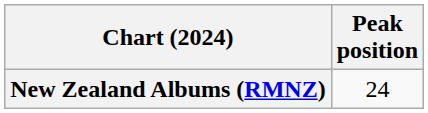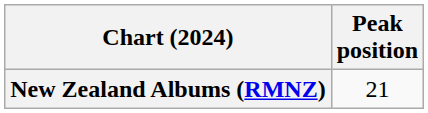New Zealand Albums (RMNZ) | Peak position: 24 -> 21
